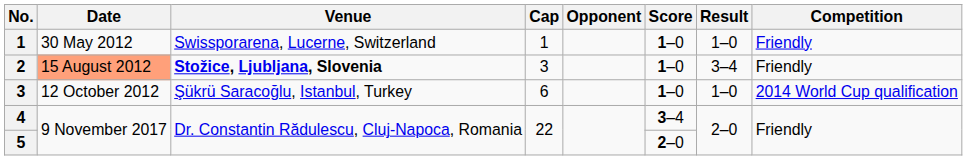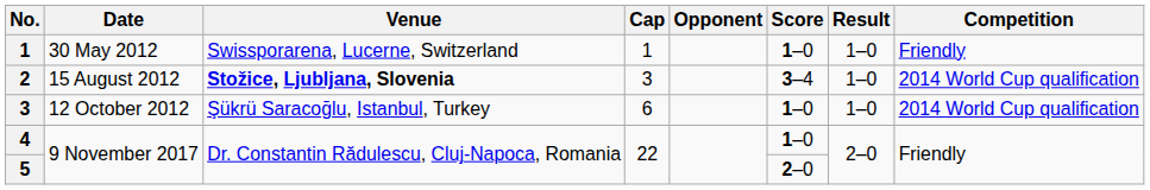2 | Date: lightsalmon background -> no background
2 | Score: 1–0 -> 3–4
2 | Result: 3–4 -> 1–0
2 | Competition: Friendly -> 2014 World Cup qualification
4 | Score: 3–4 -> 1–0
